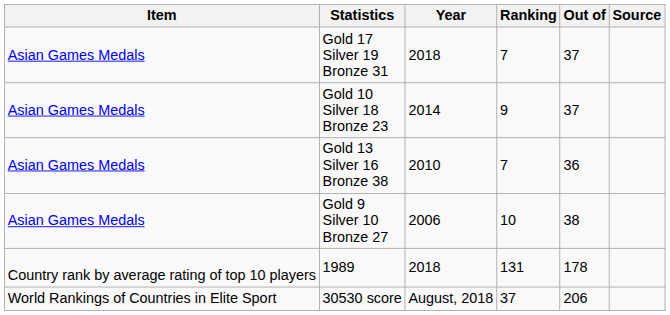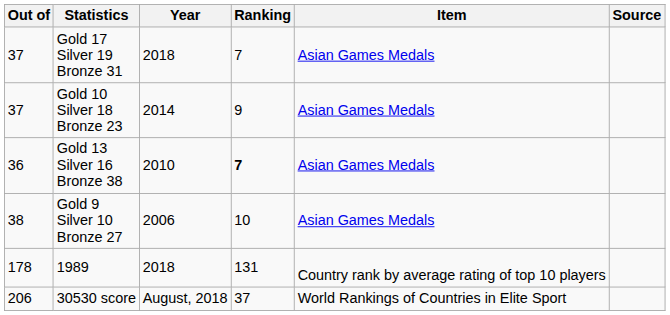columns swapped: Item <-> Out of
Gold 13 Silver 16 Bronze 38 | Ranking: normal -> bold
